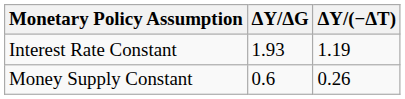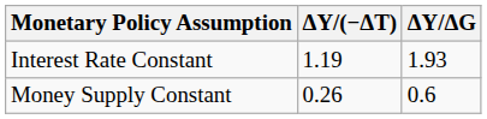columns swapped: ΔY/ΔG <-> ΔY/(−ΔT)
